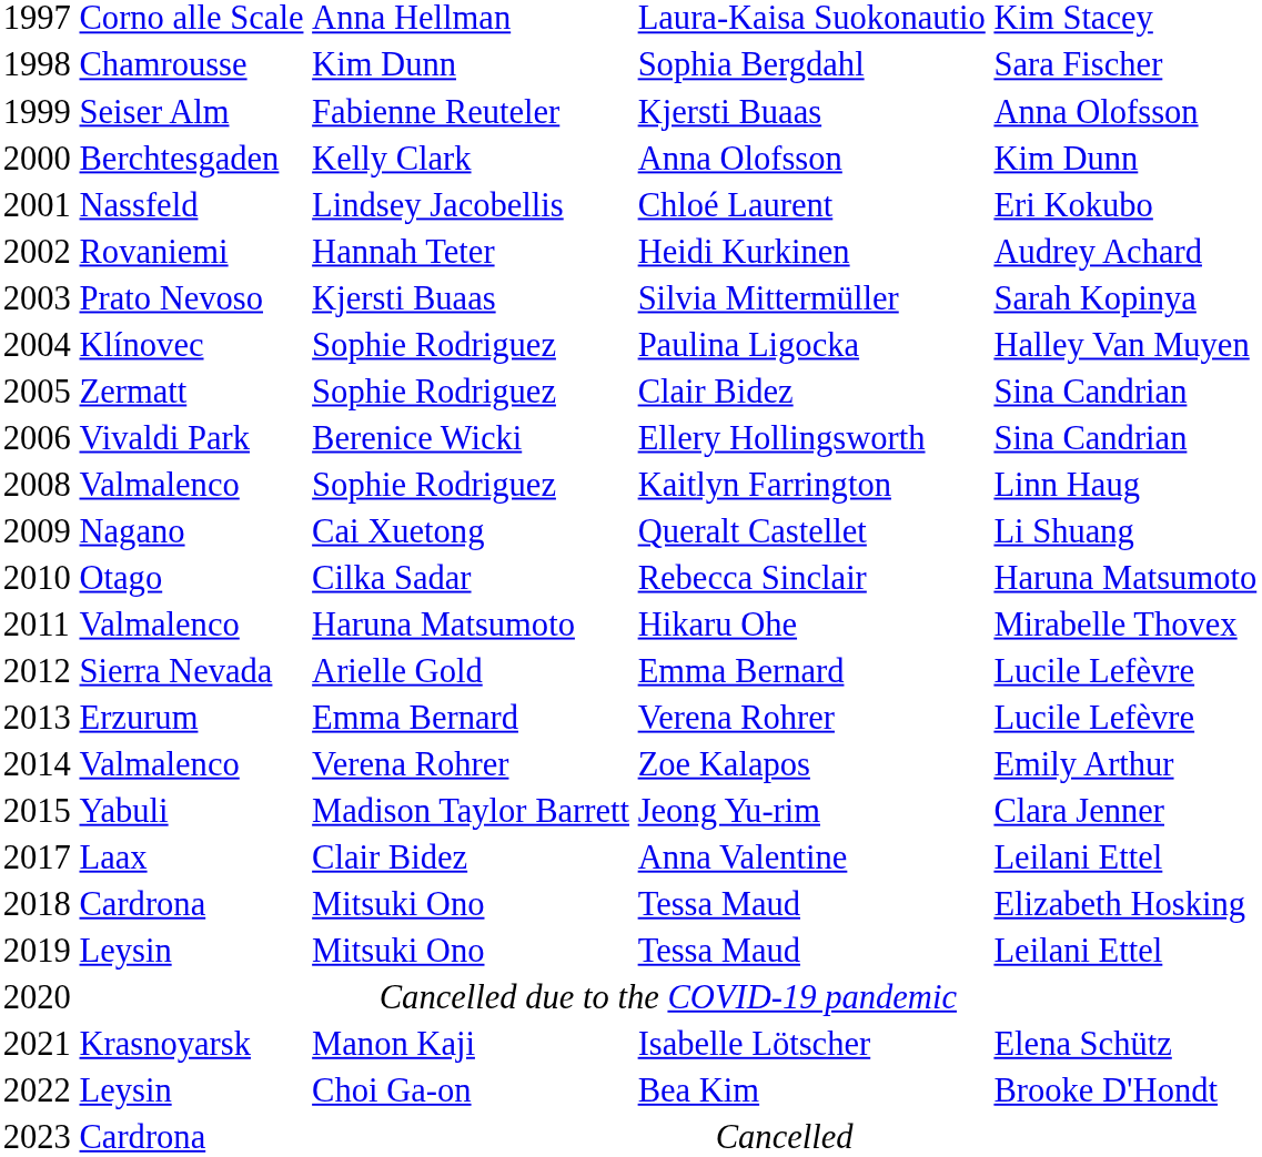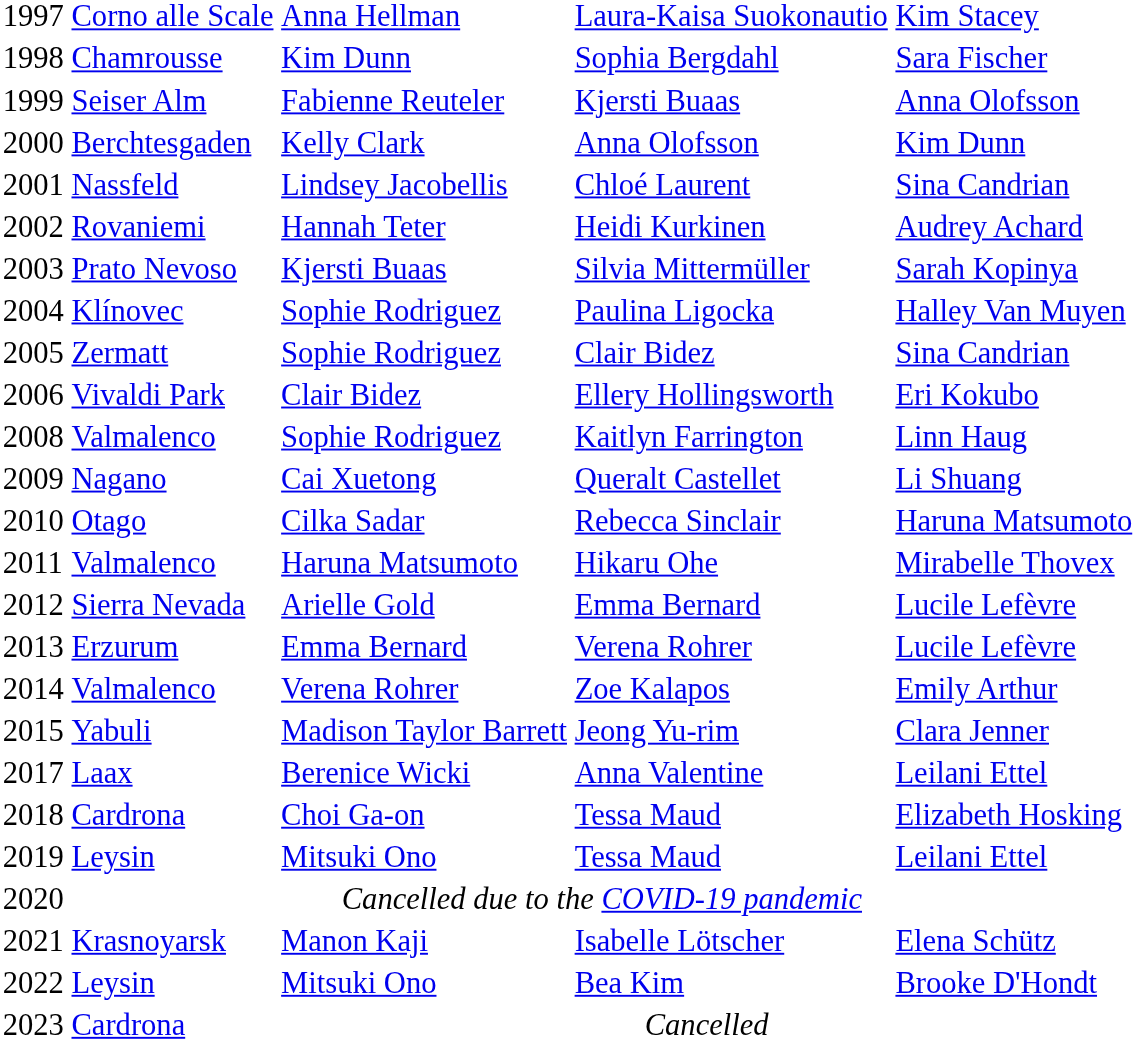Chloé Laurent | column 5: Eri Kokubo -> Sina Candrian
Ellery Hollingsworth | column 3: Berenice Wicki -> Clair Bidez
Ellery Hollingsworth | column 5: Sina Candrian -> Eri Kokubo
Anna Valentine | column 3: Clair Bidez -> Berenice Wicki
2018 / Tessa Maud | column 3: Mitsuki Ono -> Choi Ga-on
Bea Kim | column 3: Choi Ga-on -> Mitsuki Ono
